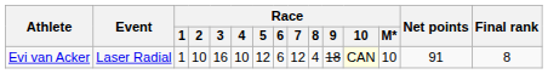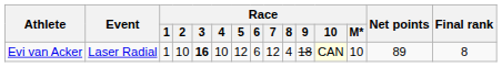Evi van Acker | Race / 3: normal -> bold
Evi van Acker | Net points: 91 -> 89
